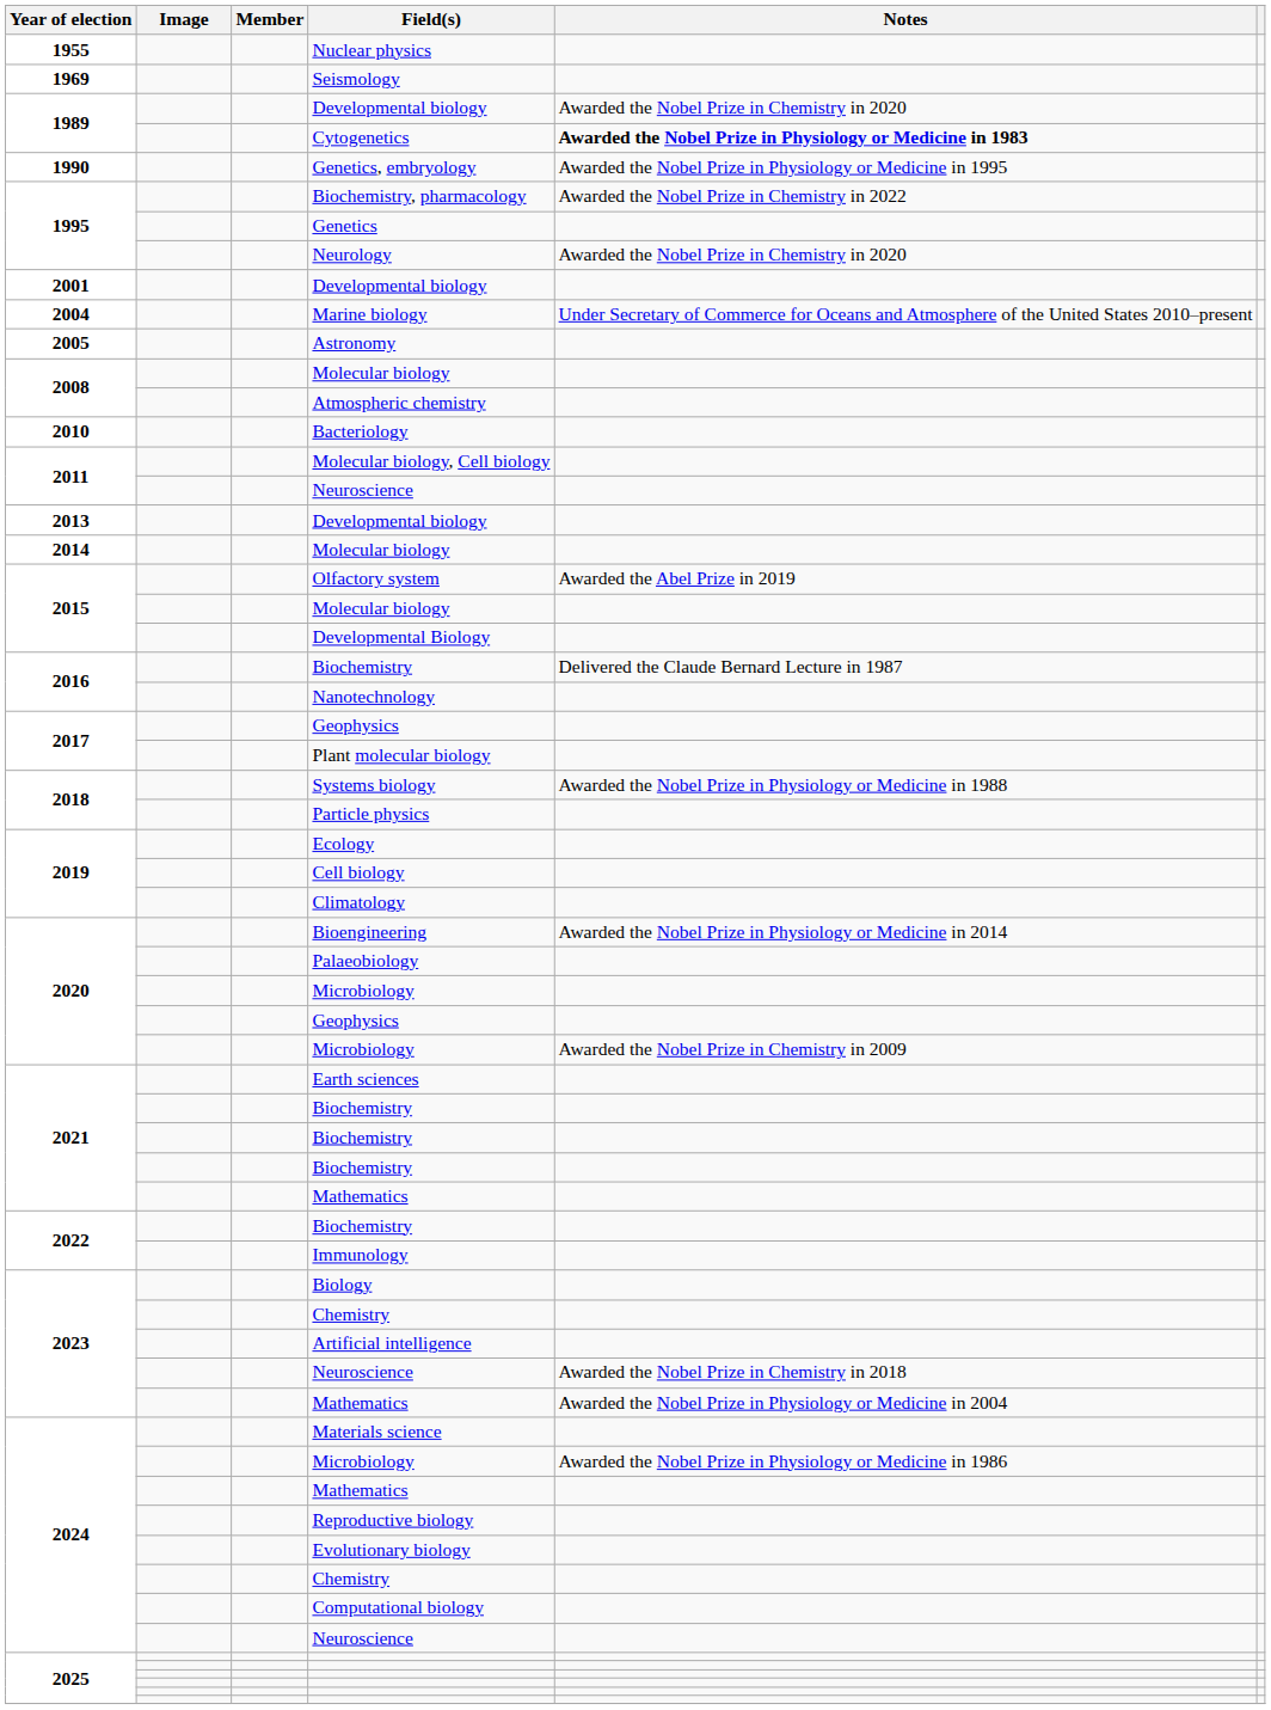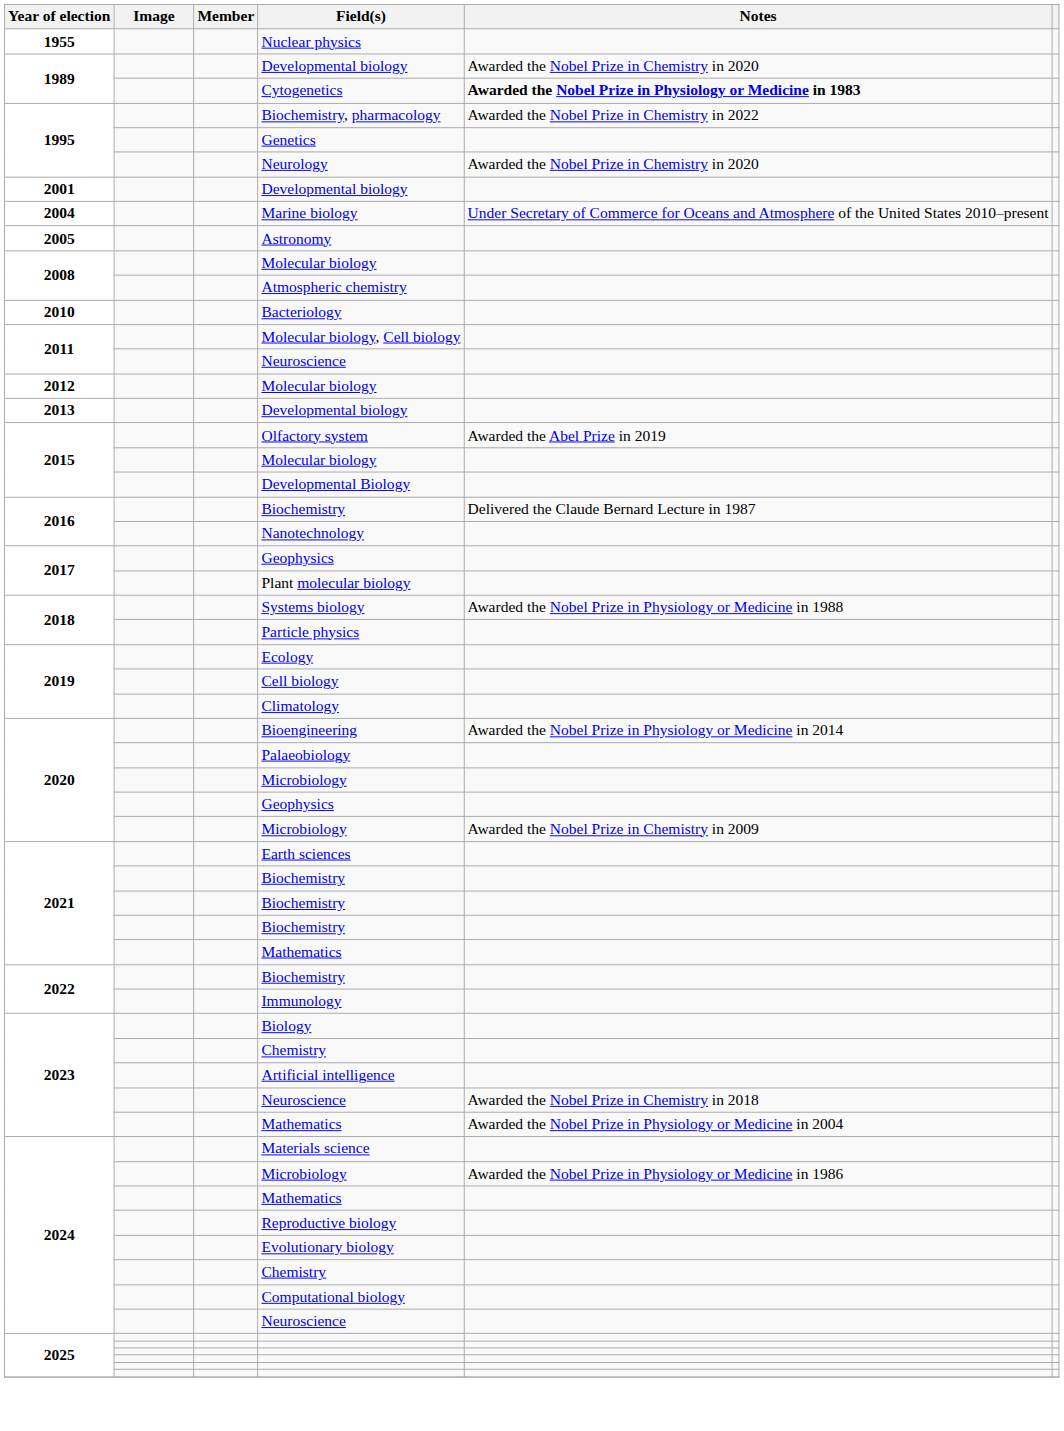- row: 1969 | Seismology
- row: 1990 | Genetics, embryology | Awarded the Nobel Prize in Physiology or Medicine in 1995
+ row: 2012 | Molecular biology
- row: 2014 | Molecular biology
